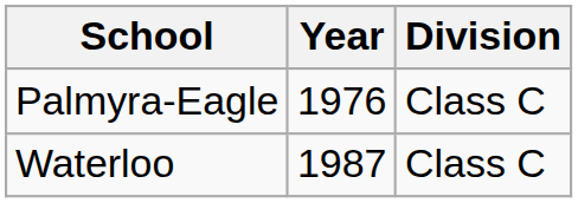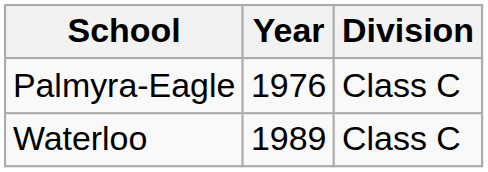Waterloo | Year: 1987 -> 1989
